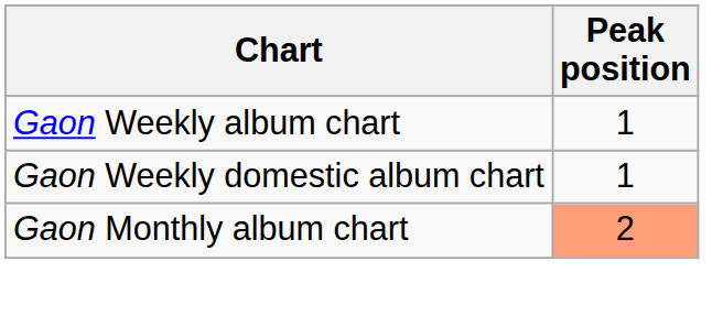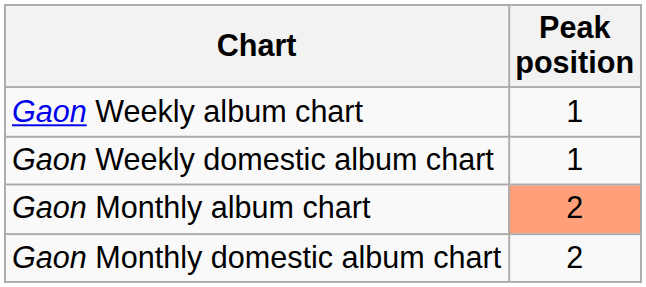+ row: Gaon Monthly domestic album chart | 2
